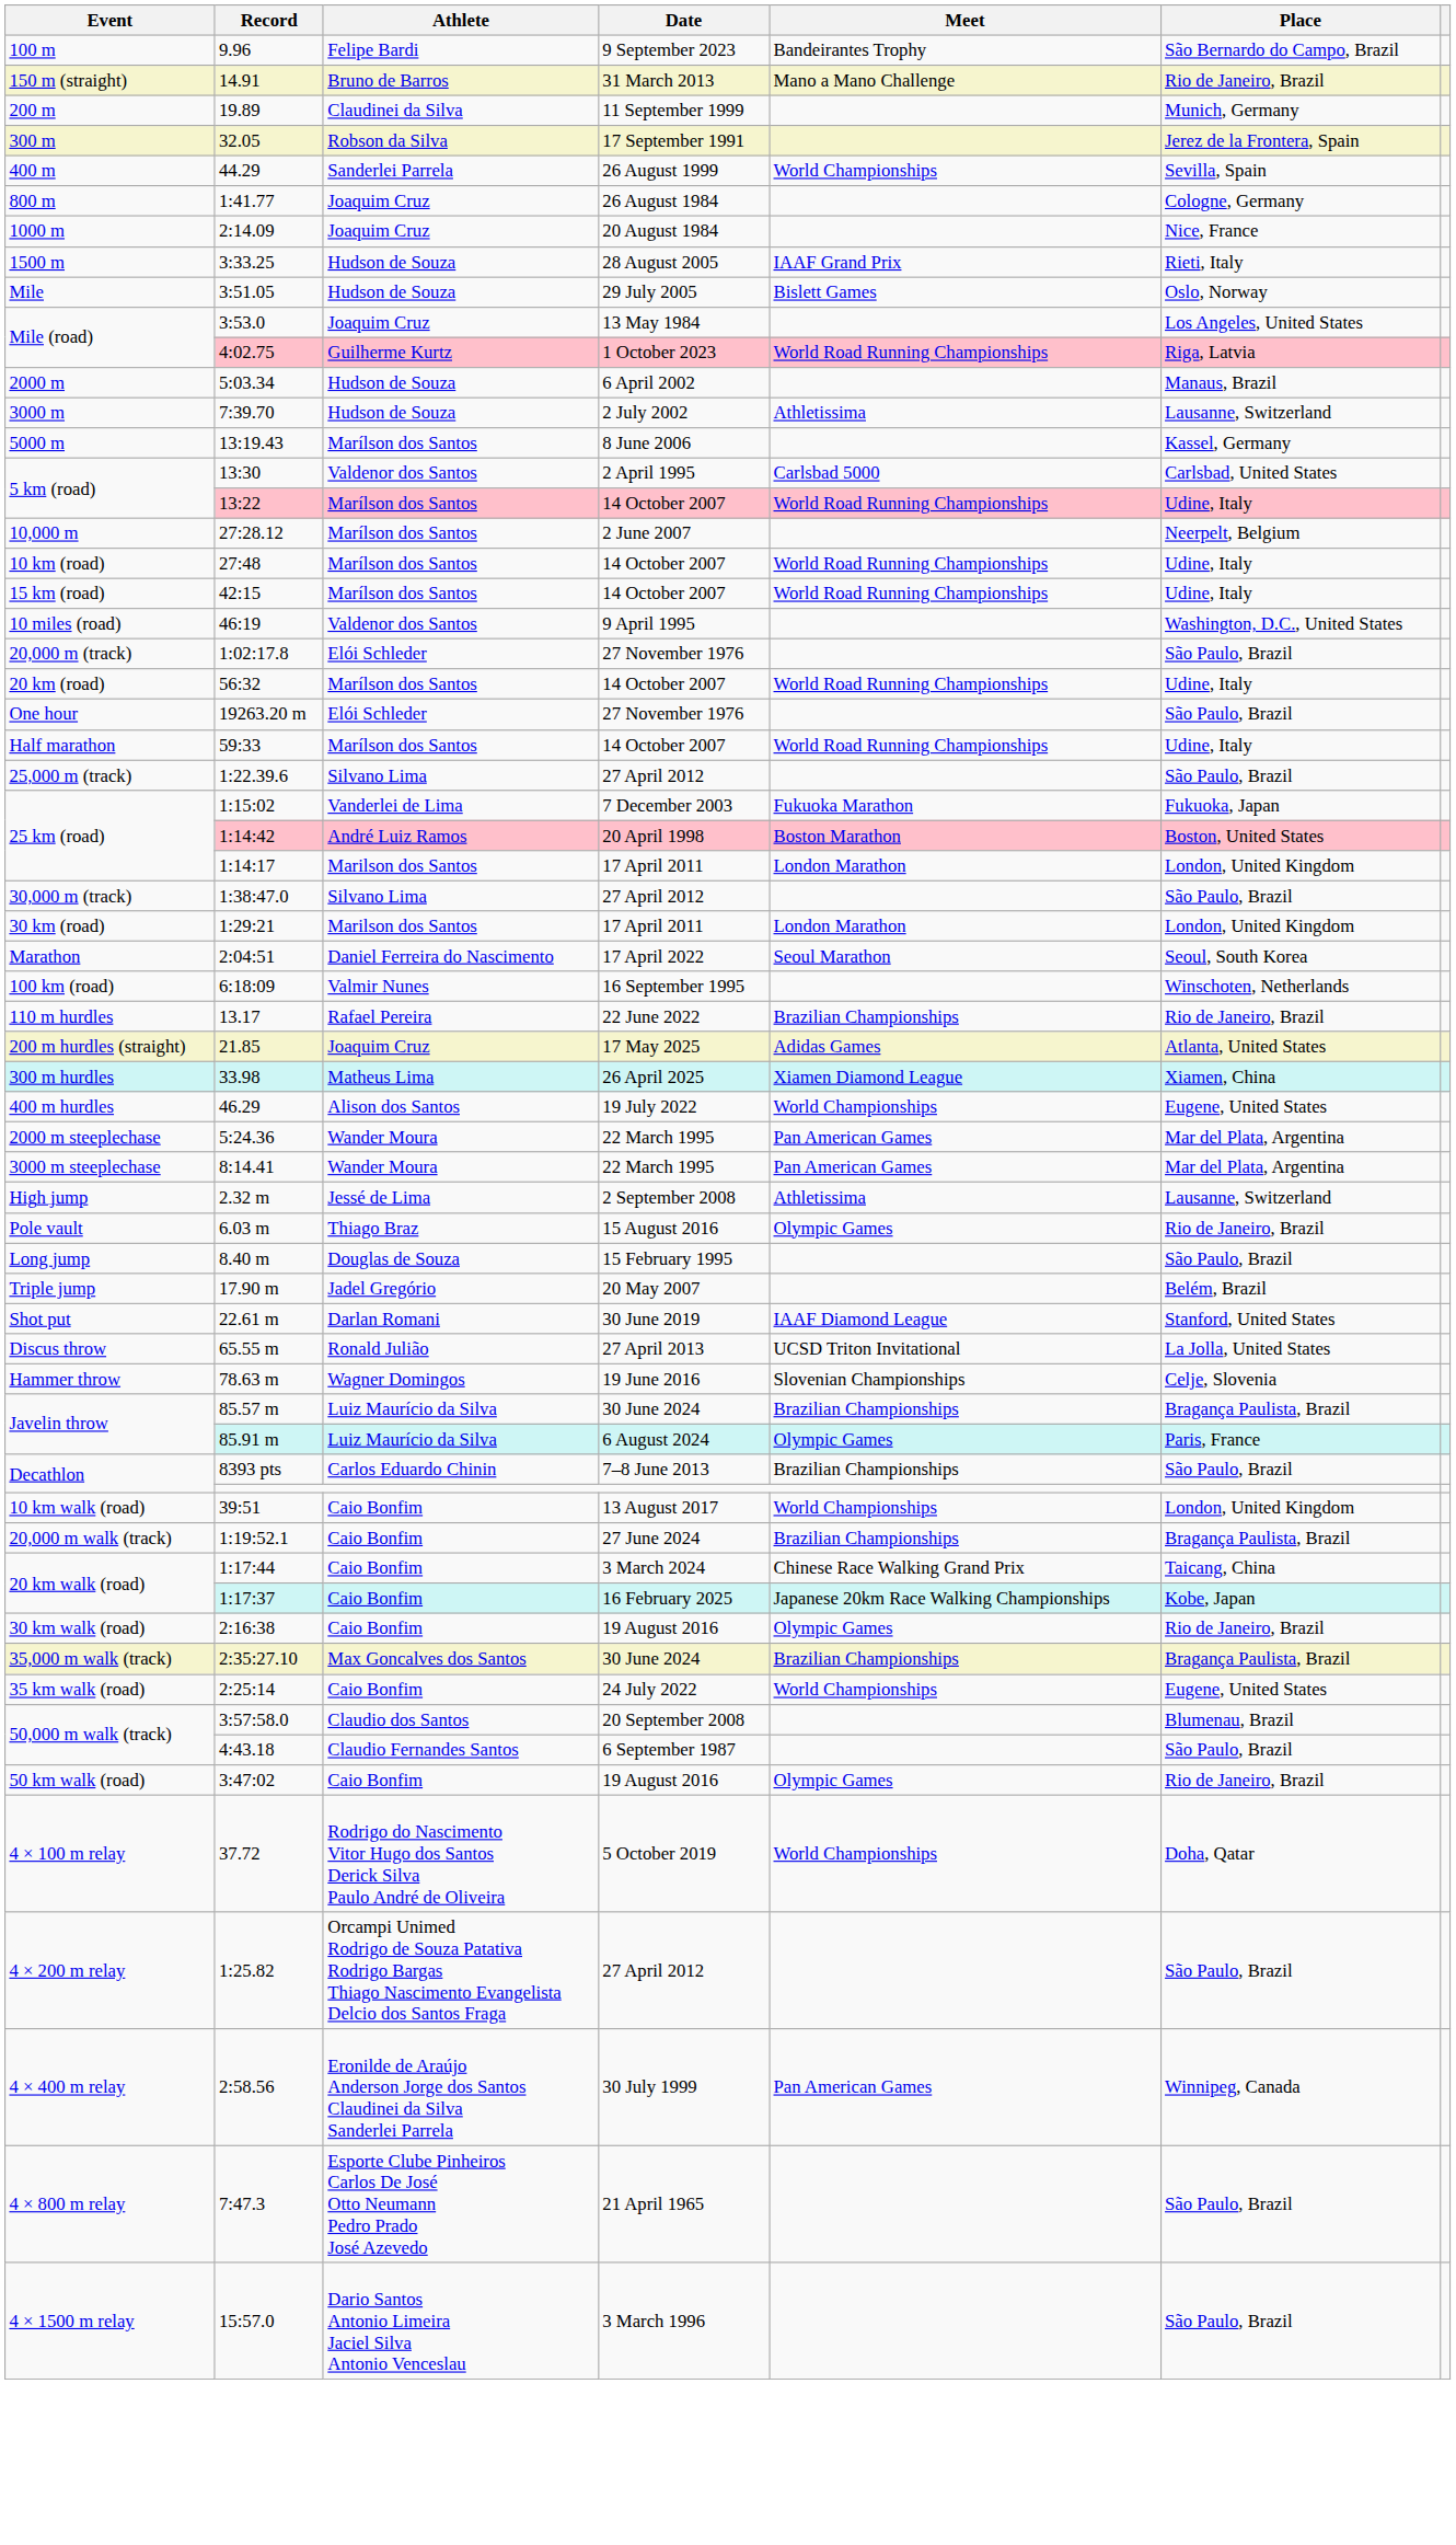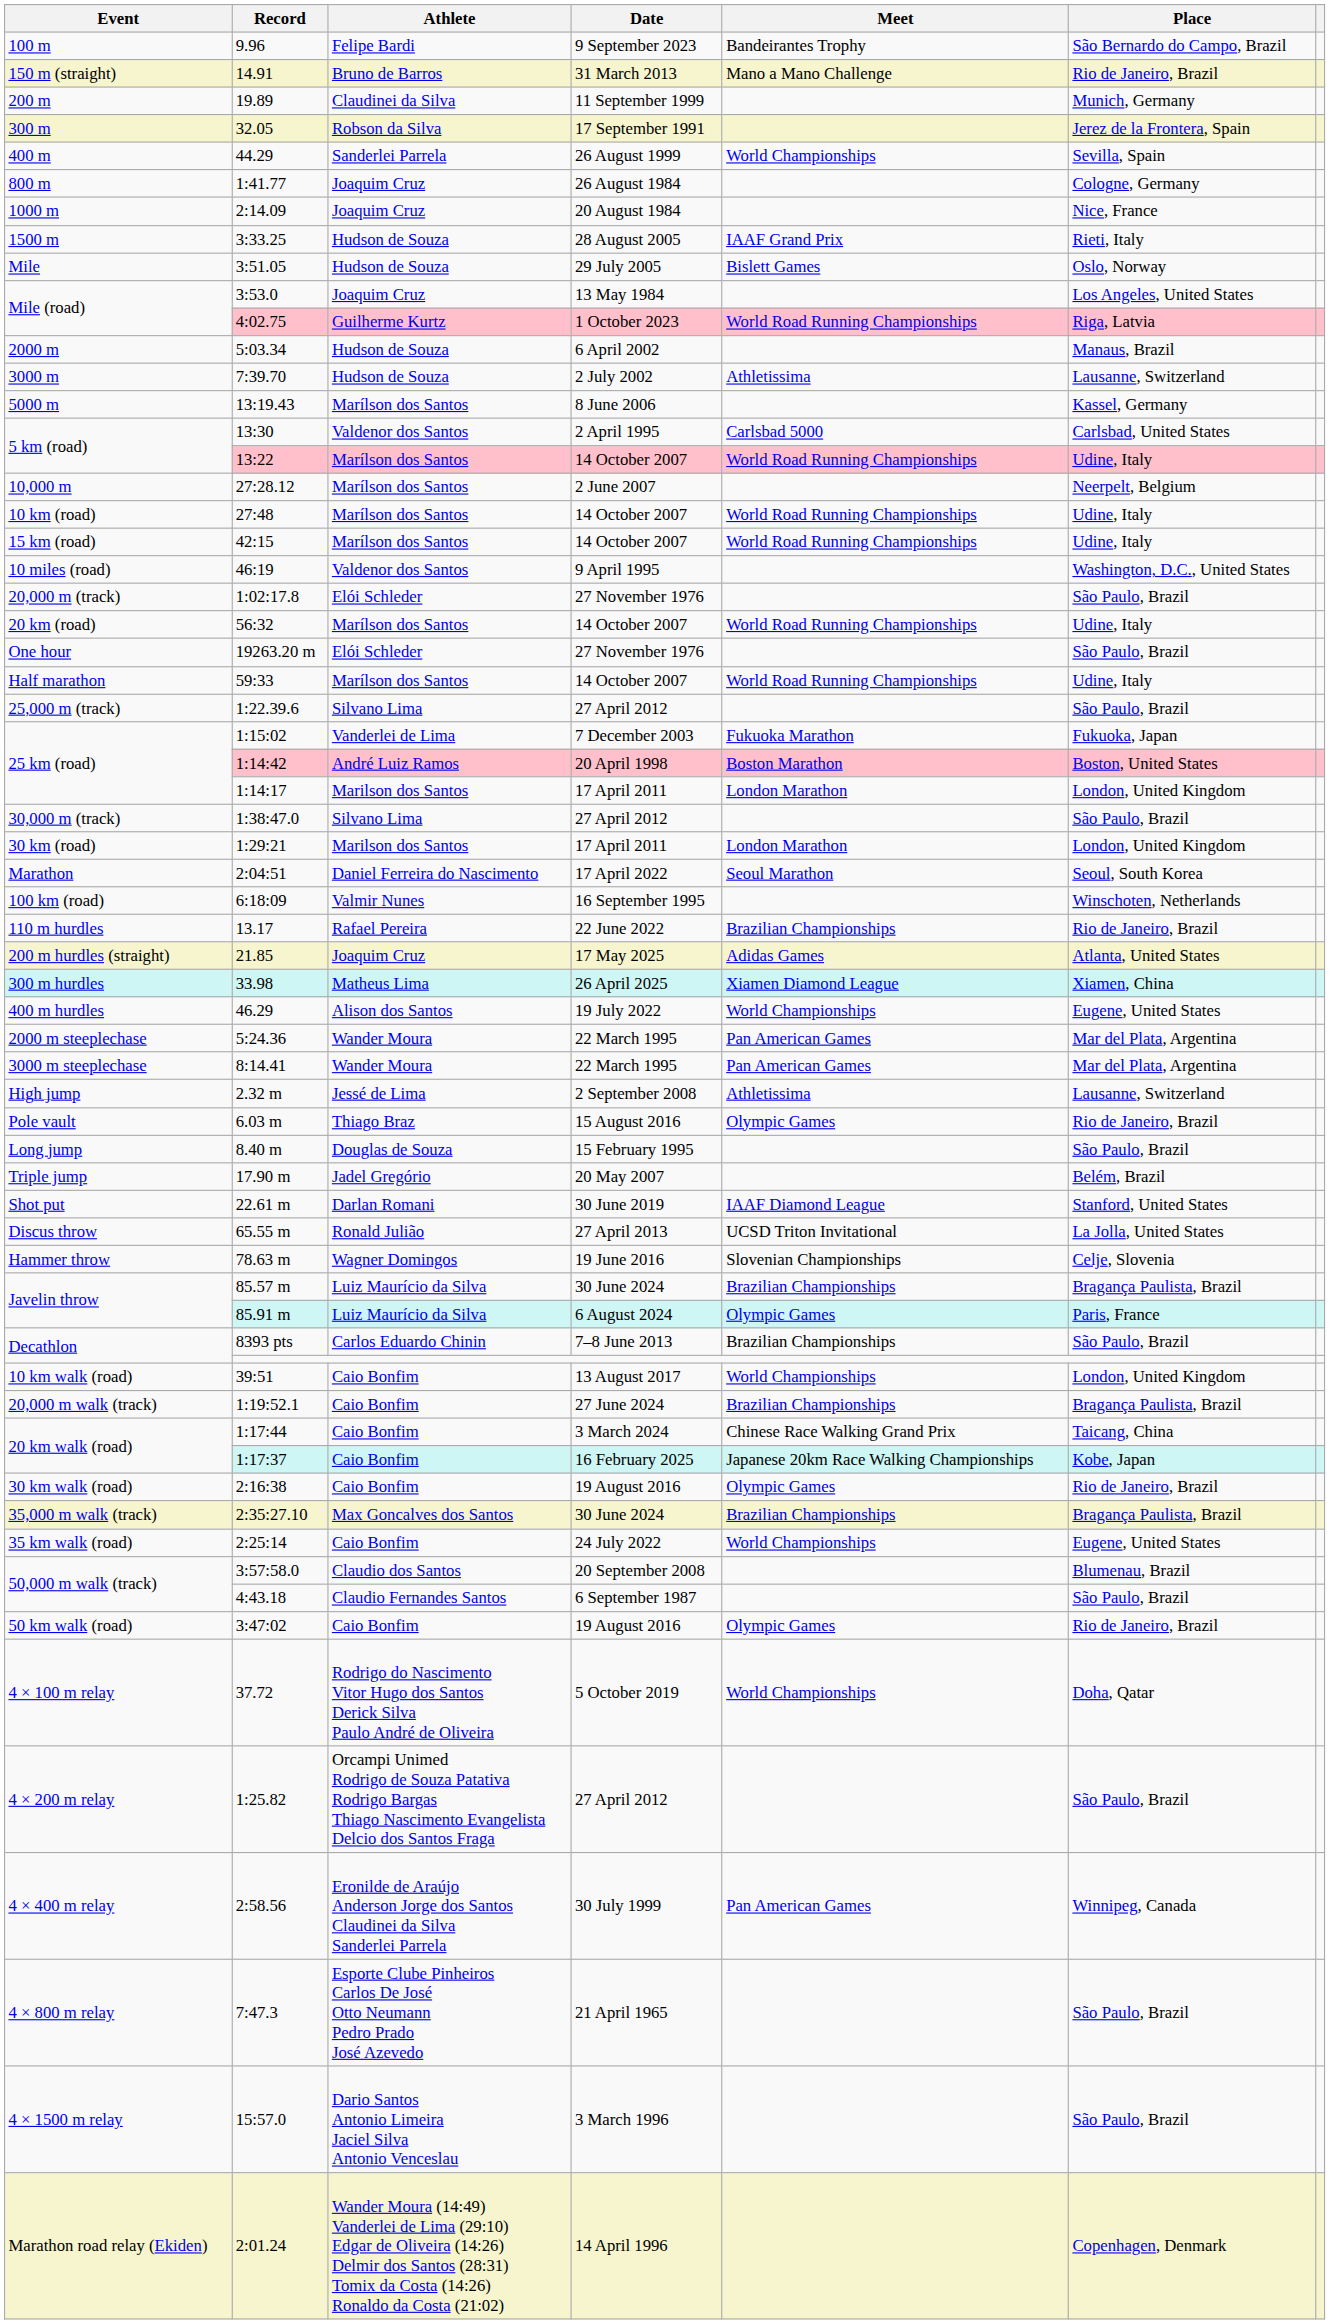+ row: Marathon road relay (Ekiden) | 2:01.24 | Wander Moura (14:49) Vanderlei de Lima (29:10) Edgar de Oliveira (14:26) Delmir dos Santos (28:31) Tomix da Costa (14:26) Ronaldo da Costa (21:02) | 14 April 1996 | Copenhagen, Denmark
